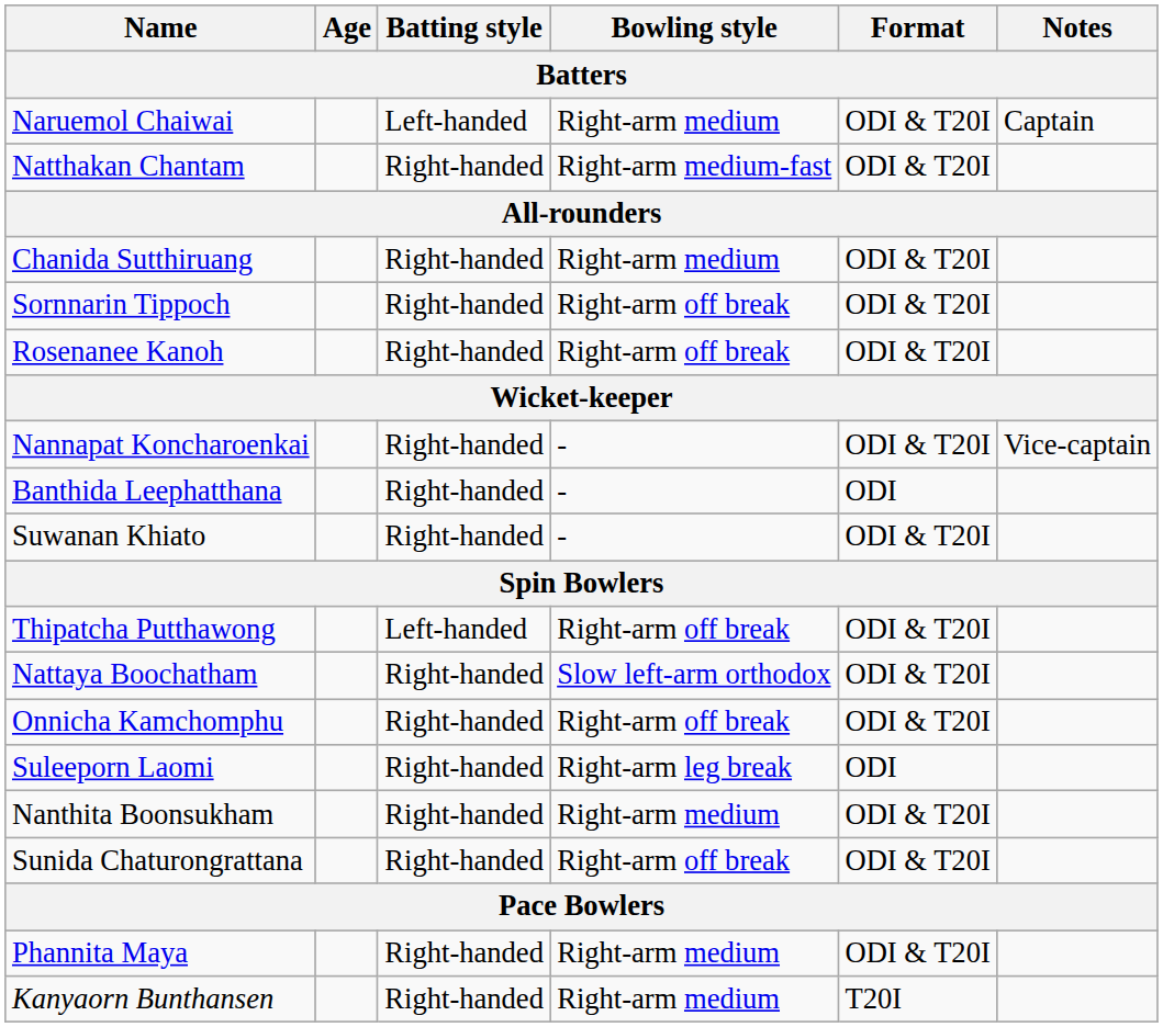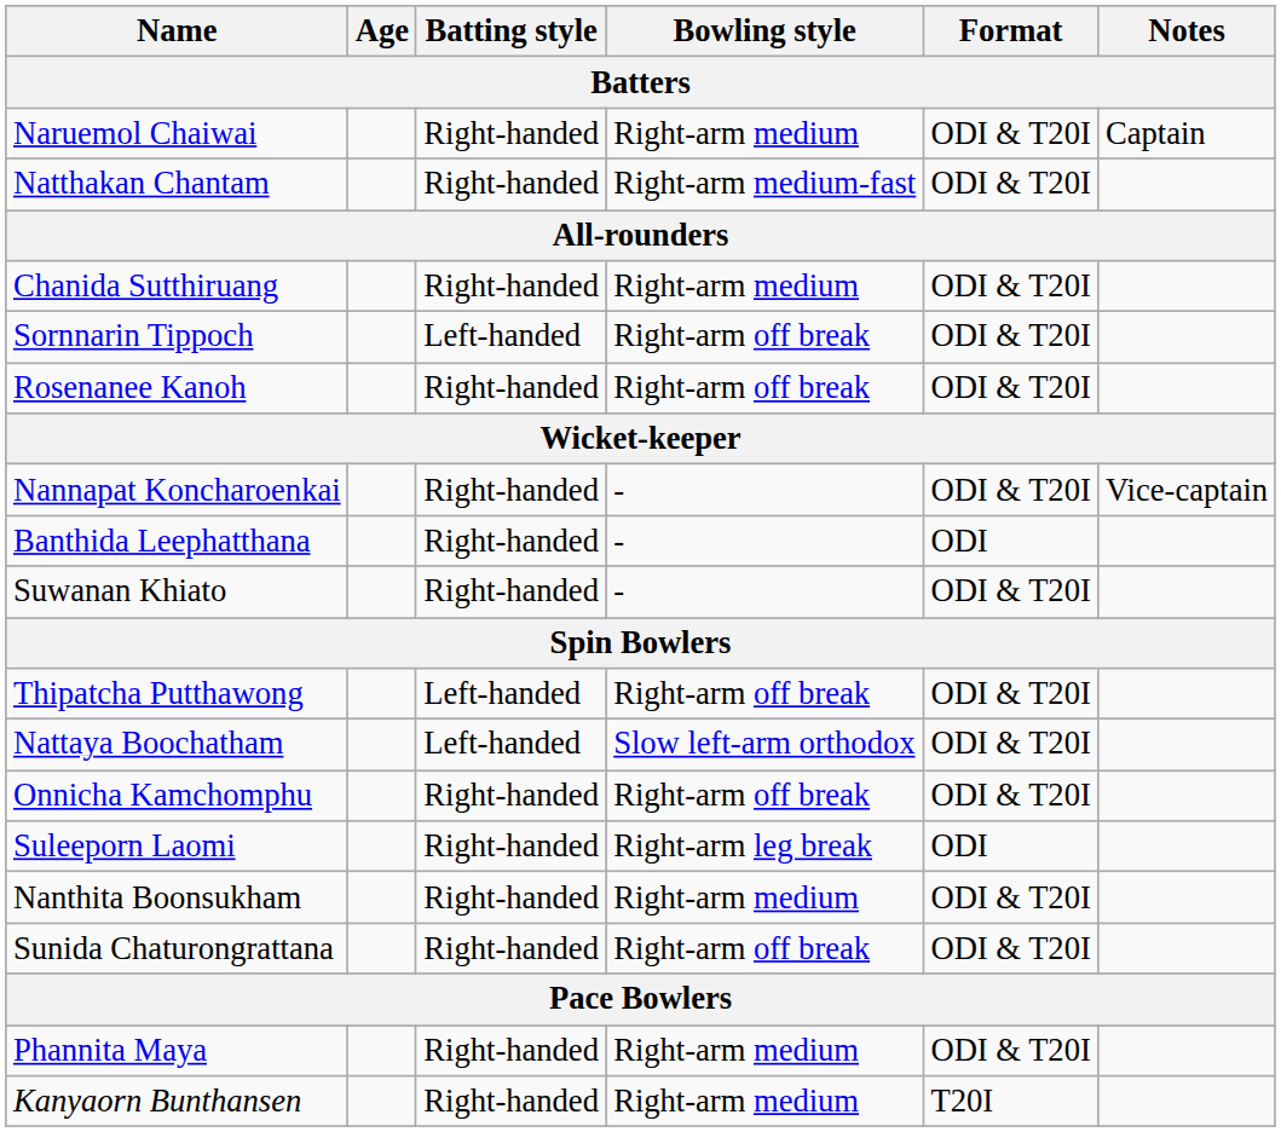Naruemol Chaiwai | Batting style: Left-handed -> Right-handed
Sornnarin Tippoch | Batting style: Right-handed -> Left-handed
Nattaya Boochatham | Batting style: Right-handed -> Left-handed
